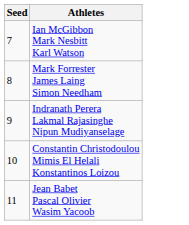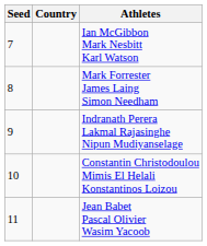+ column: Country
